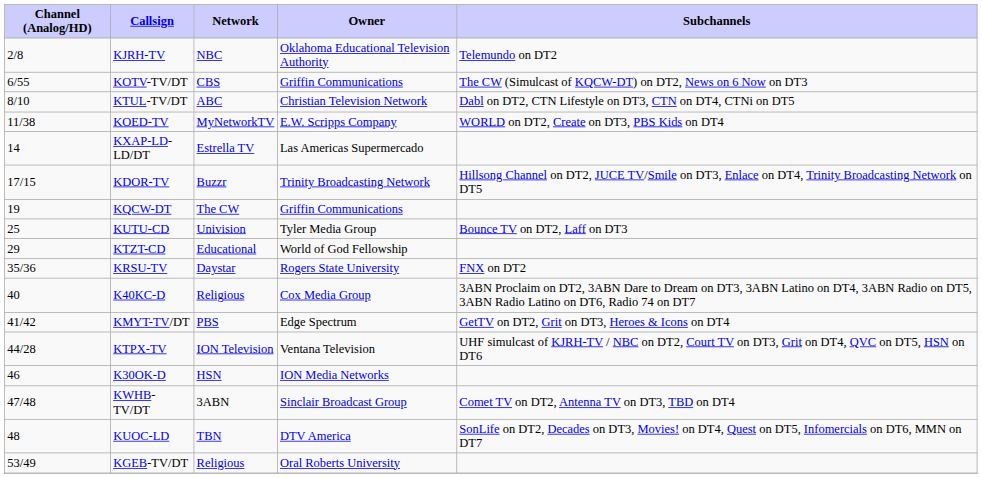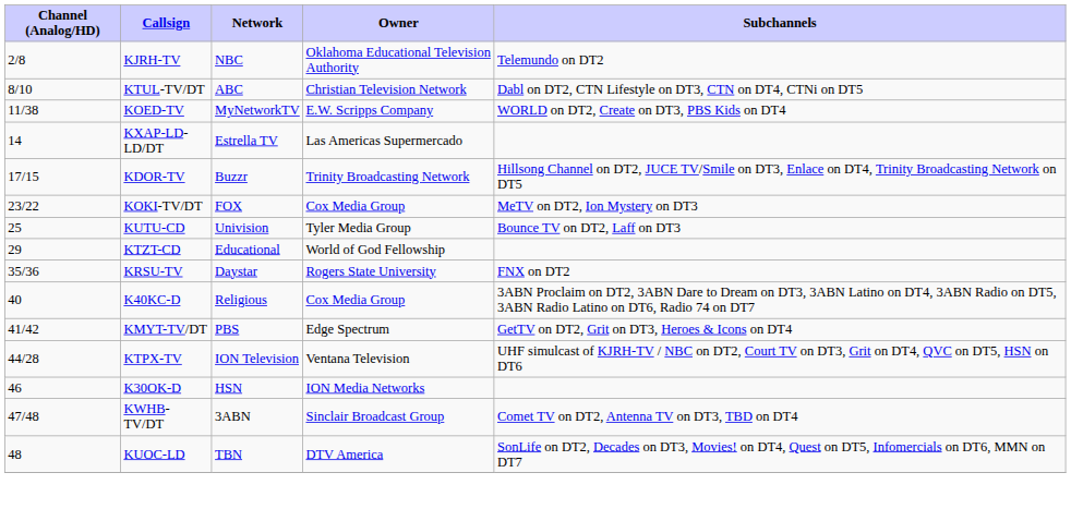- row: 6/55 | KOTV-TV/DT | CBS | Griffin Communications | The CW (Simulcast of KQCW-DT) on DT2, News on 6 Now on DT3
- row: 19 | KQCW-DT | The CW | Griffin Communications
+ row: 23/22 | KOKI-TV/DT | FOX | Cox Media Group | MeTV on DT2, Ion Mystery on DT3
- row: 53/49 | KGEB-TV/DT | Religious | Oral Roberts University
